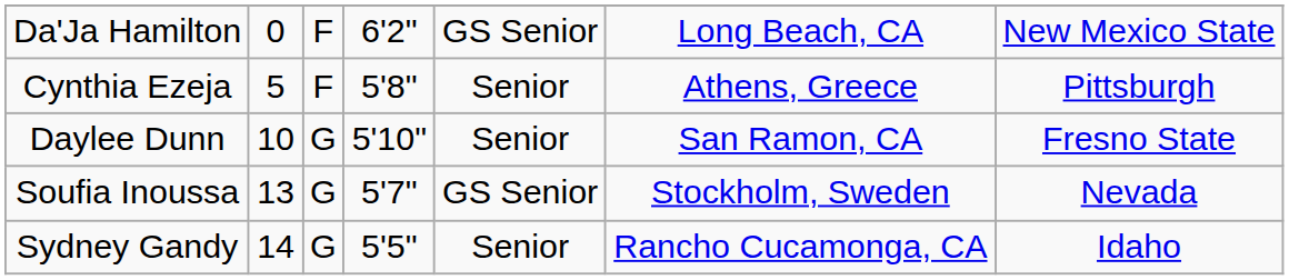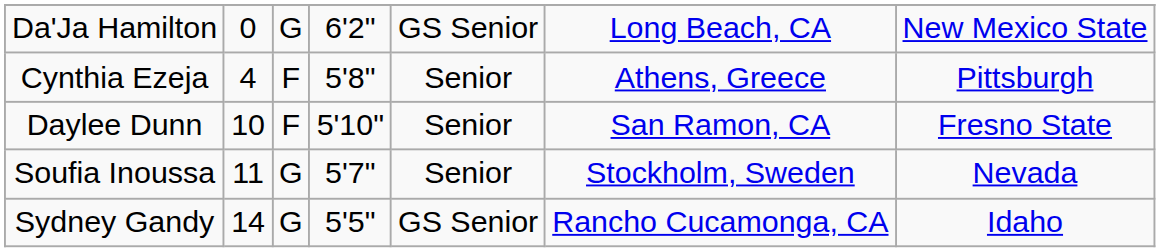Da'Ja Hamilton | column 3: F -> G
Cynthia Ezeja | column 2: 5 -> 4
Daylee Dunn | column 3: G -> F
Soufia Inoussa | column 2: 13 -> 11
Soufia Inoussa | column 5: GS Senior -> Senior
Sydney Gandy | column 5: Senior -> GS Senior
